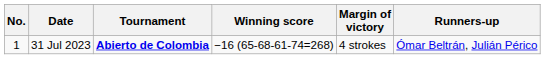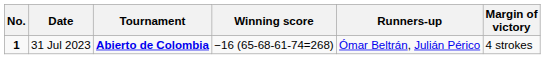columns swapped: Margin of victory <-> Runners-up
31 Jul 2023 | No.: normal -> bold
